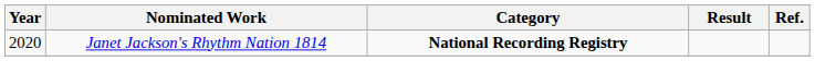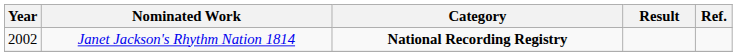Janet Jackson's Rhythm Nation 1814 | Year: 2020 -> 2002
